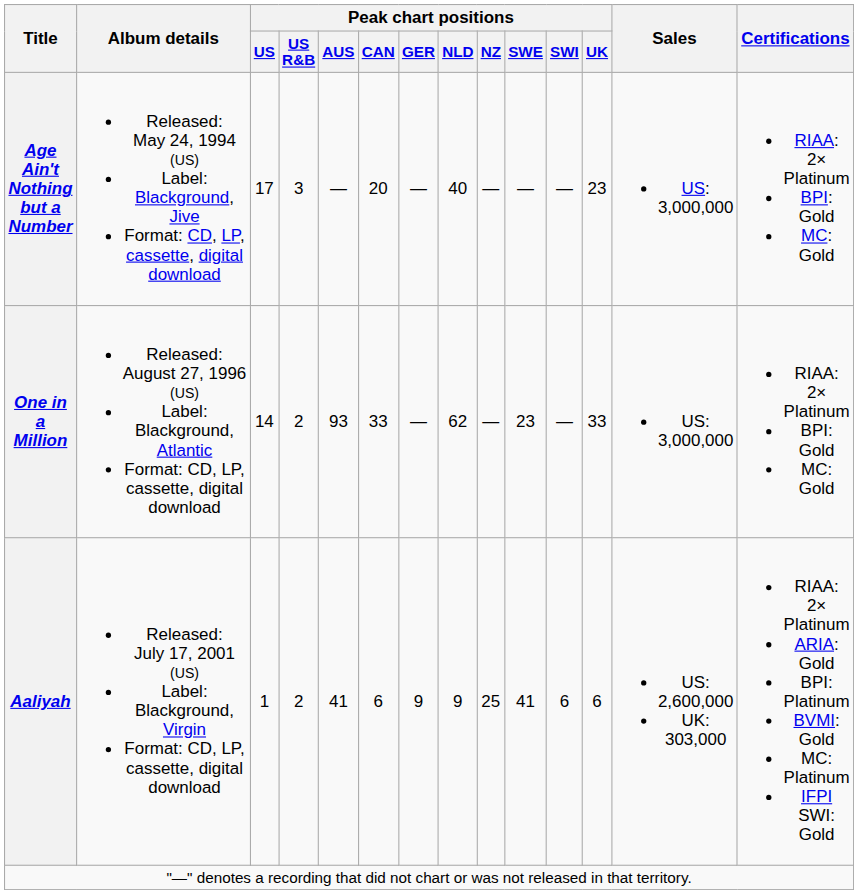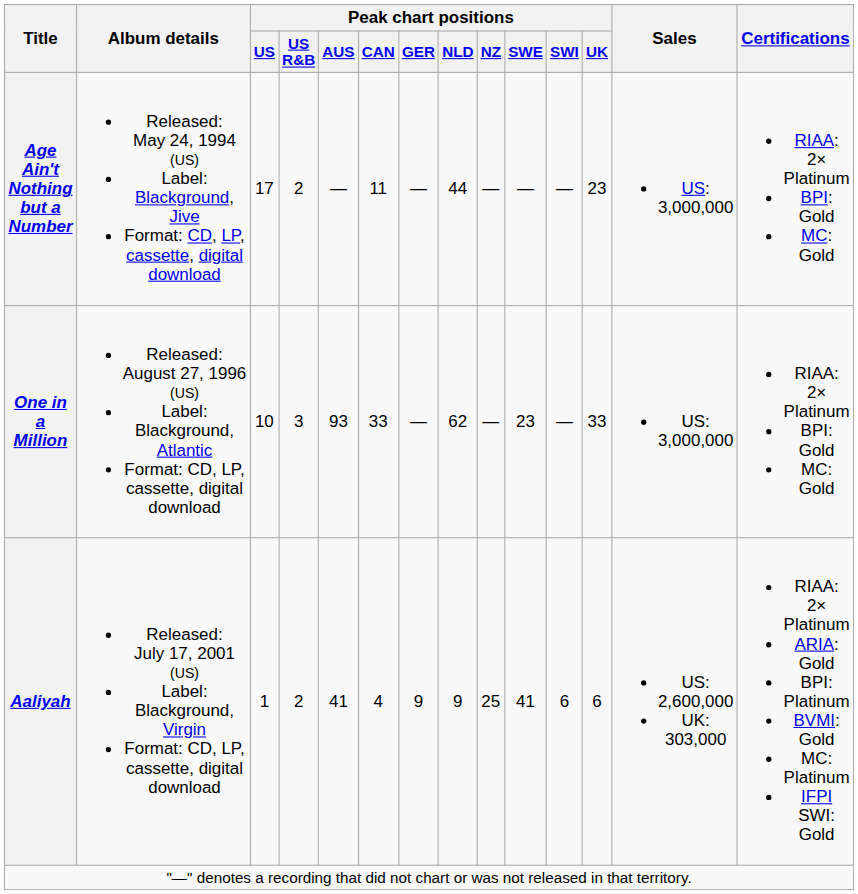Age Ain't Nothing but a Number | Peak chart positions / US R&B: 3 -> 2
Age Ain't Nothing but a Number | Peak chart positions / CAN: 20 -> 11
Age Ain't Nothing but a Number | Peak chart positions / NLD: 40 -> 44
One in a Million | Peak chart positions / US: 14 -> 10
One in a Million | Peak chart positions / US R&B: 2 -> 3
Aaliyah | Peak chart positions / CAN: 6 -> 4
